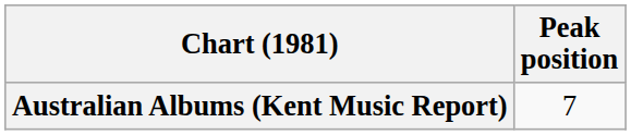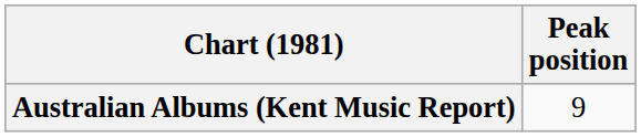Australian Albums (Kent Music Report) | Peak position: 7 -> 9
